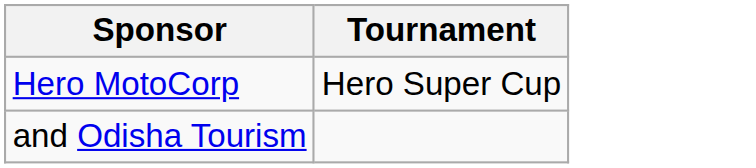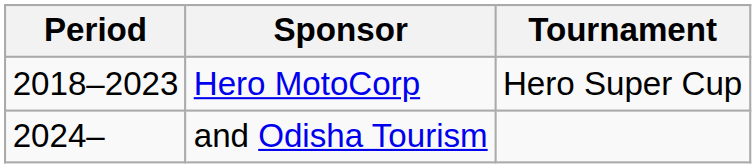+ column: Period | 2018–2023 | 2024–
